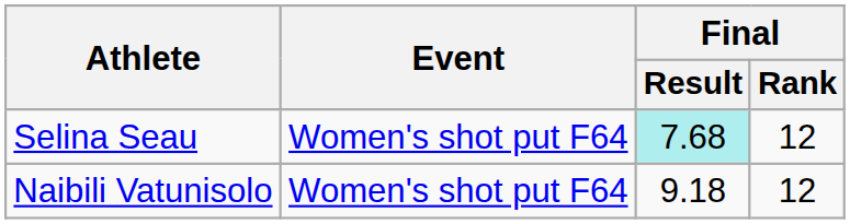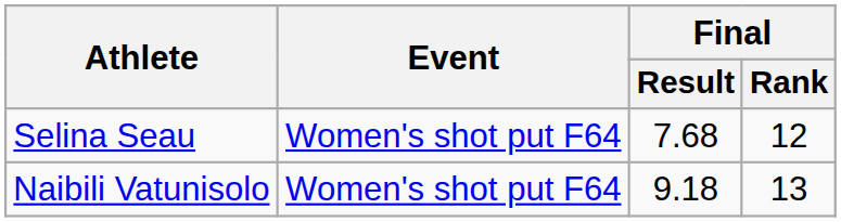Selina Seau | Final / Result: paleturquoise background -> no background
Naibili Vatunisolo | Final / Rank: 12 -> 13
